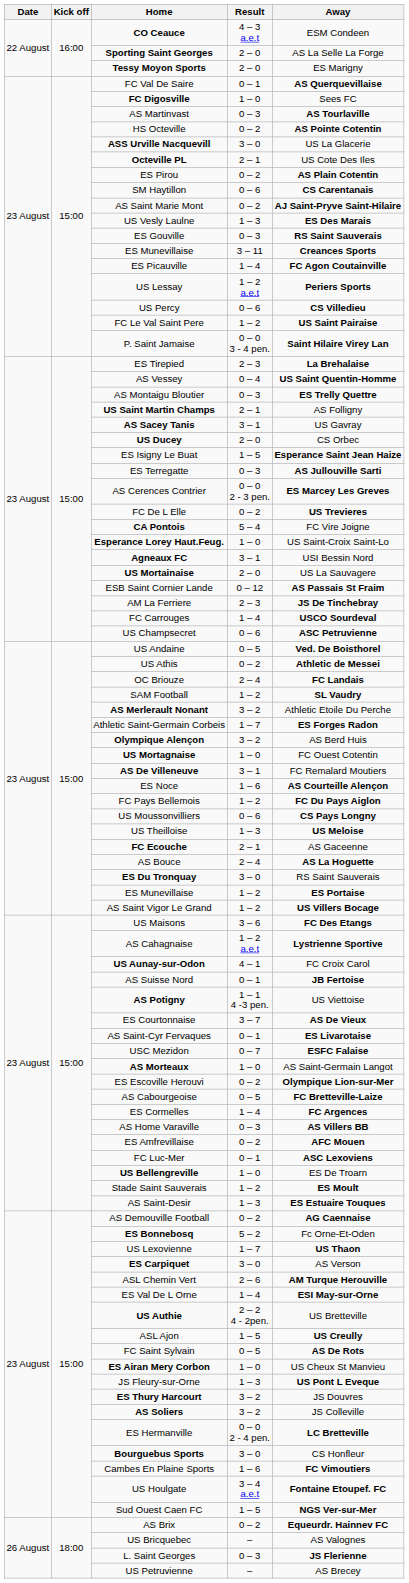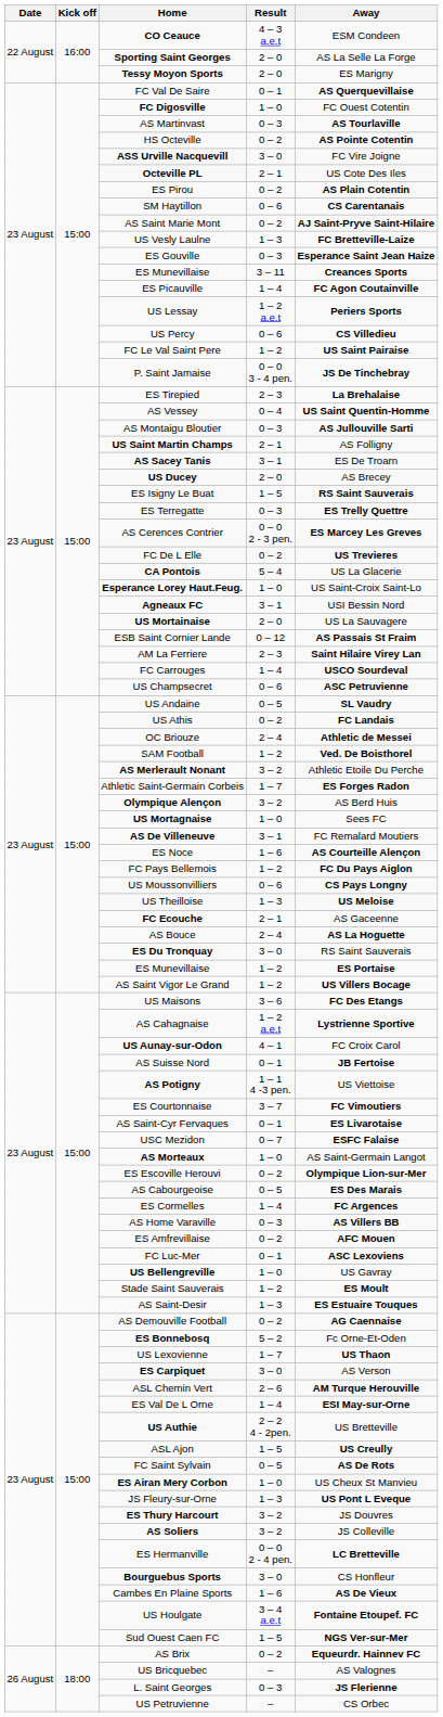FC Digosville | Away: Sees FC -> FC Ouest Cotentin
ASS Urville Nacquevill | Away: US La Glacerie -> FC Vire Joigne
US Vesly Laulne | Away: ES Des Marais -> FC Bretteville-Laize
ES Gouville | Away: RS Saint Sauverais -> Esperance Saint Jean Haize
P. Saint Jamaise | Away: Saint Hilaire Virey Lan -> JS De Tinchebray
AS Montaigu Bloutier | Away: ES Trelly Quettre -> AS Jullouville Sarti
AS Sacey Tanis | Away: US Gavray -> ES De Troarn
US Ducey | Away: CS Orbec -> AS Brecey
ES Isigny Le Buat | Away: Esperance Saint Jean Haize -> RS Saint Sauverais
ES Terregatte | Away: AS Jullouville Sarti -> ES Trelly Quettre
CA Pontois | Away: FC Vire Joigne -> US La Glacerie
AM La Ferriere | Away: JS De Tinchebray -> Saint Hilaire Virey Lan
US Andaine | Away: Ved. De Boisthorel -> SL Vaudry
US Athis | Away: Athletic de Messei -> FC Landais
OC Briouze | Away: FC Landais -> Athletic de Messei
SAM Football | Away: SL Vaudry -> Ved. De Boisthorel
US Mortagnaise | Away: FC Ouest Cotentin -> Sees FC
ES Courtonnaise | Away: AS De Vieux -> FC Vimoutiers
AS Cabourgeoise | Away: FC Bretteville-Laize -> ES Des Marais
US Bellengreville | Away: ES De Troarn -> US Gavray
Cambes En Plaine Sports | Away: FC Vimoutiers -> AS De Vieux
US Petruvienne | Away: AS Brecey -> CS Orbec
